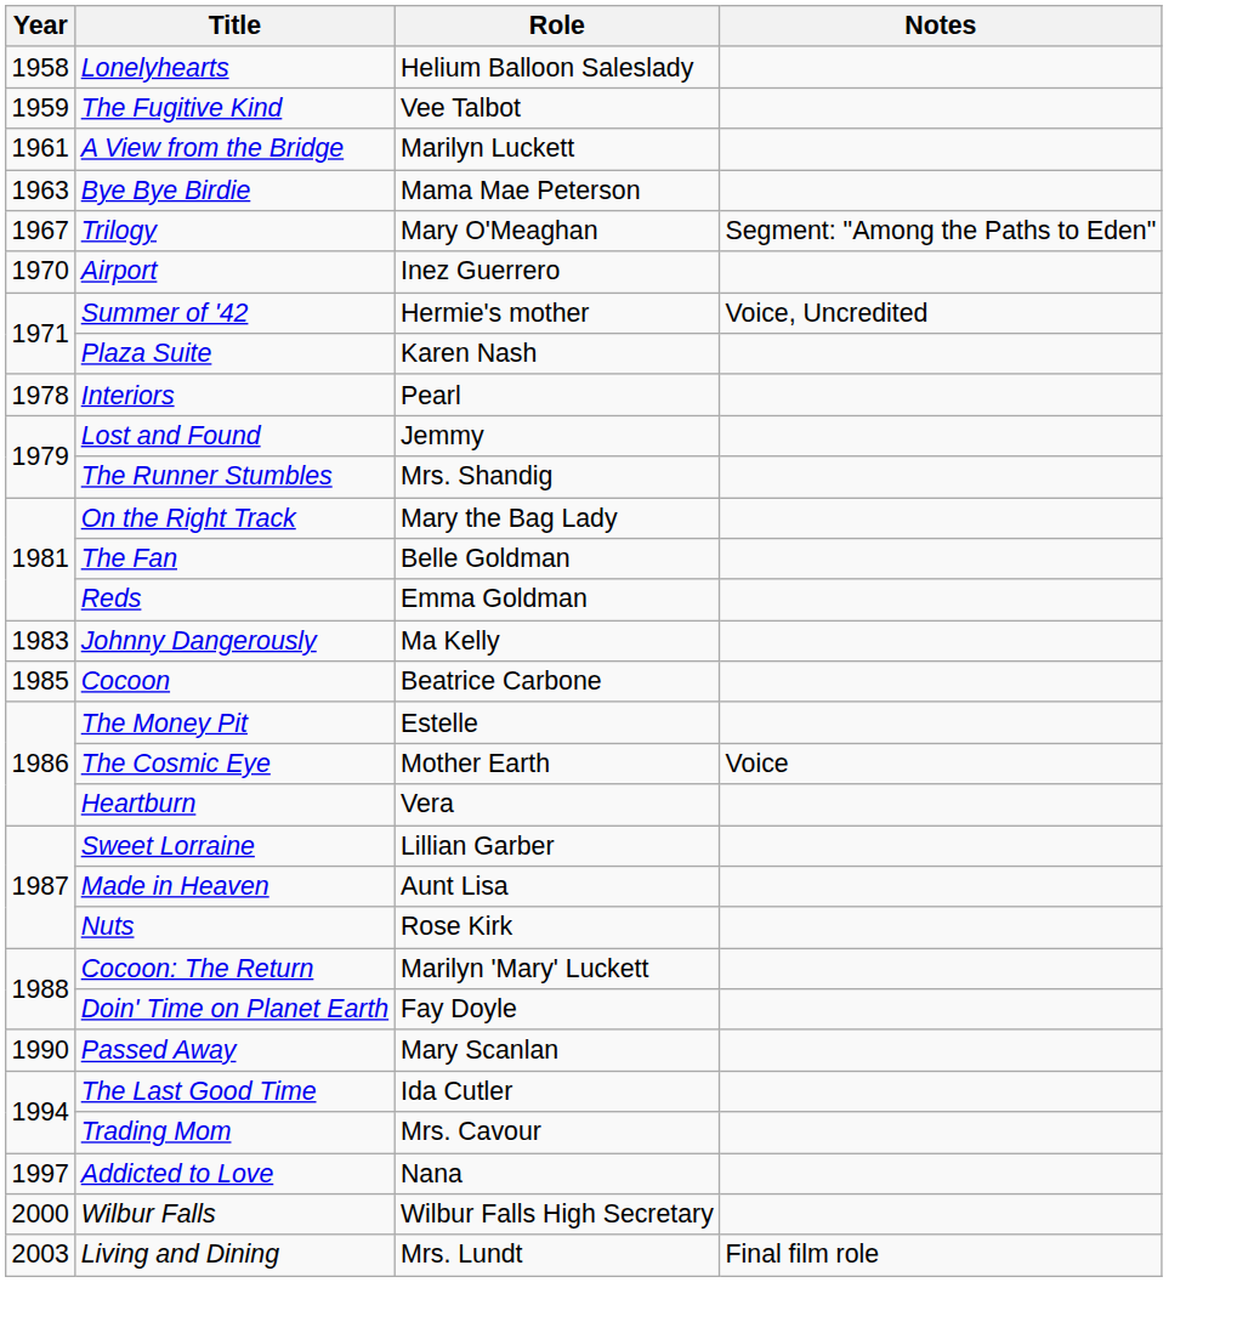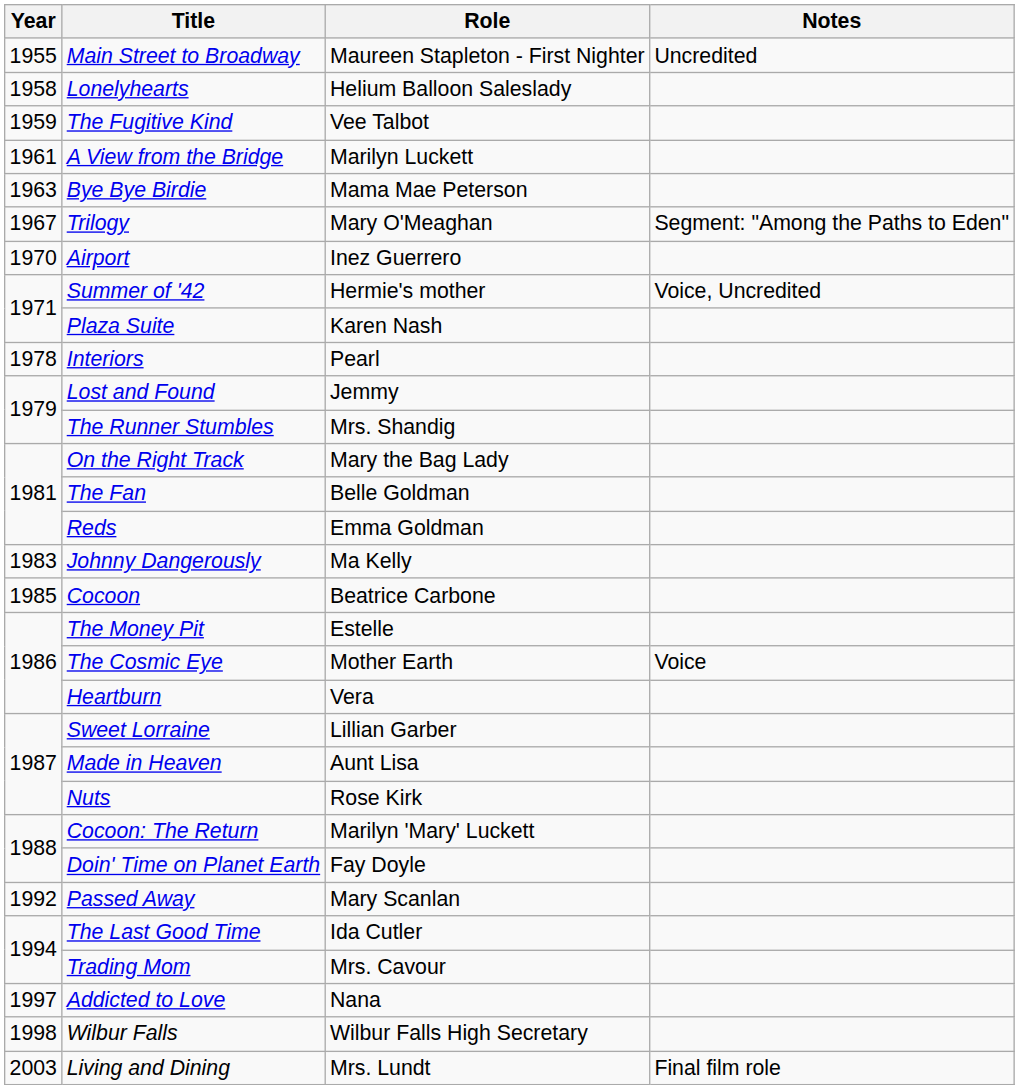+ row: 1955 | Main Street to Broadway | Maureen Stapleton - First Nighter | Uncredited
Passed Away | Year: 1990 -> 1992
Wilbur Falls | Year: 2000 -> 1998
